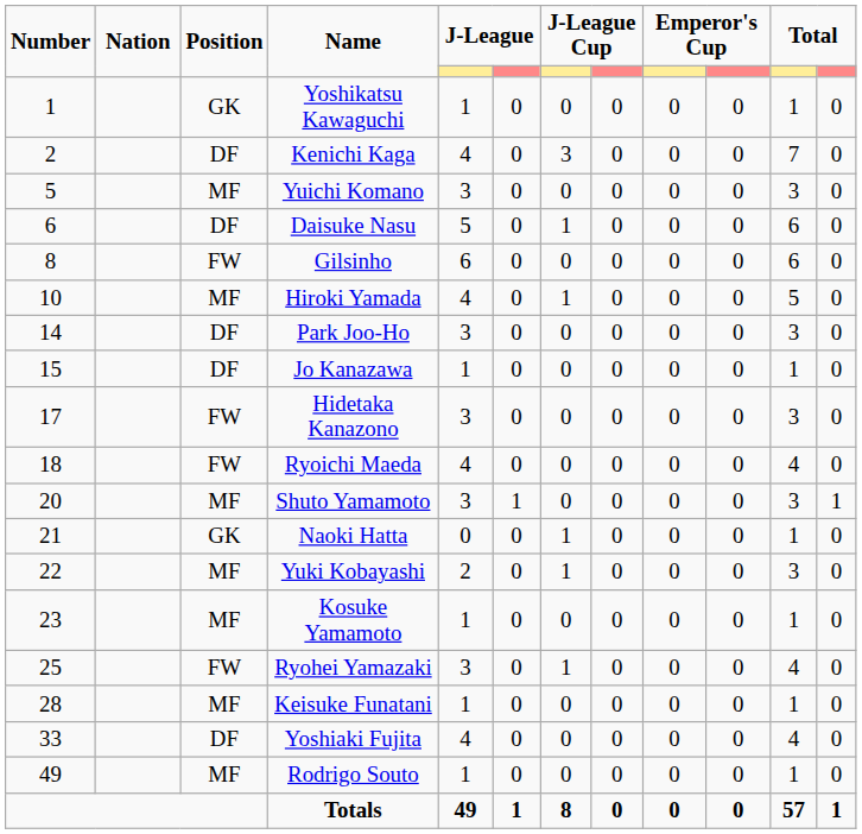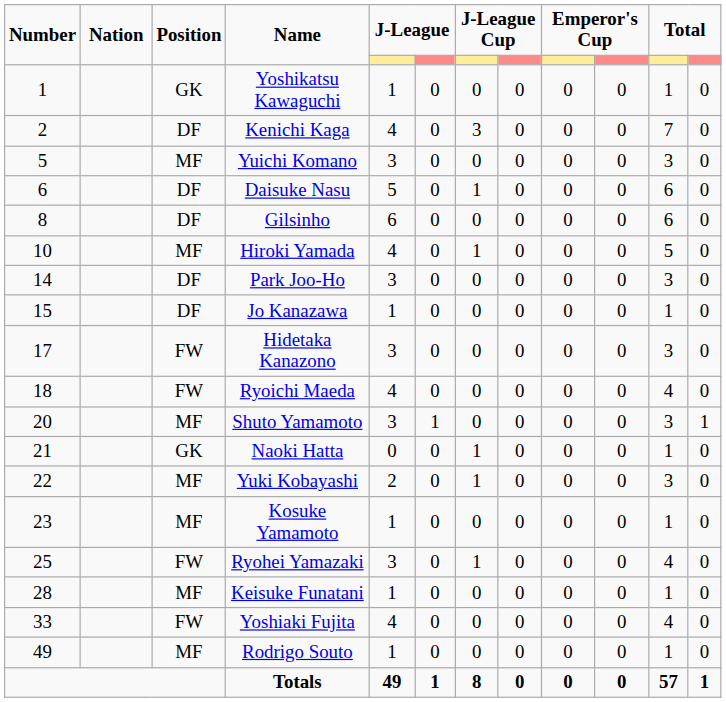Gilsinho | Position: FW -> DF
Yoshiaki Fujita | Position: DF -> FW
